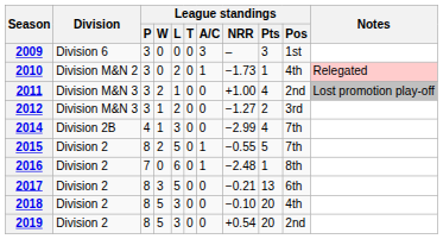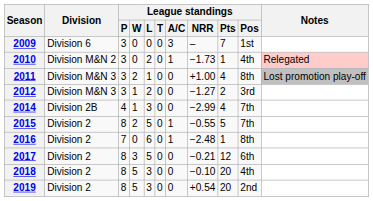2009 | League standings / Pts: 3 -> 7
2011 | League standings / Pos: 2nd -> 8th
2017 | League standings / Pts: 13 -> 12
